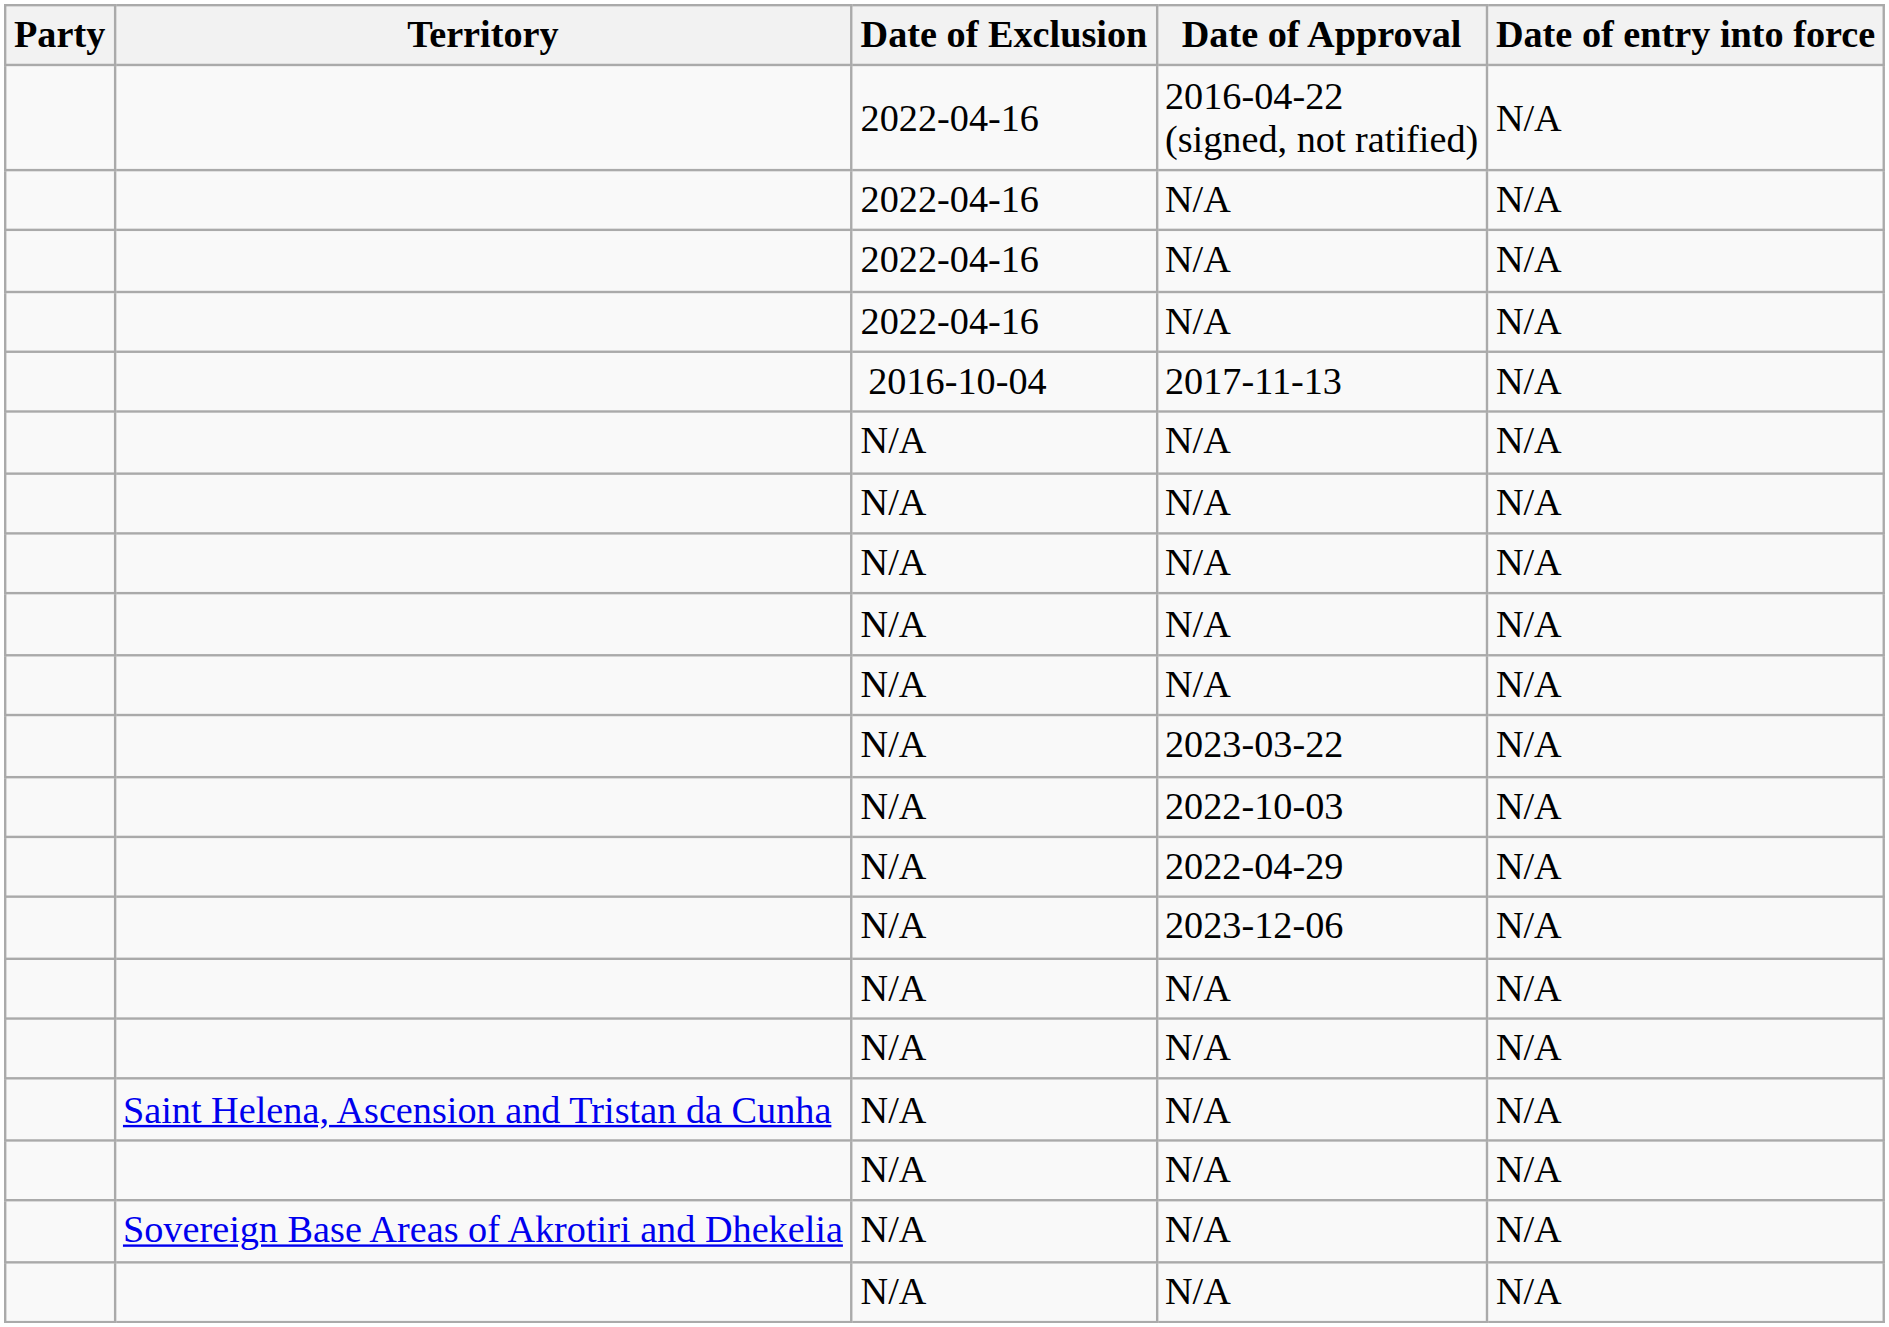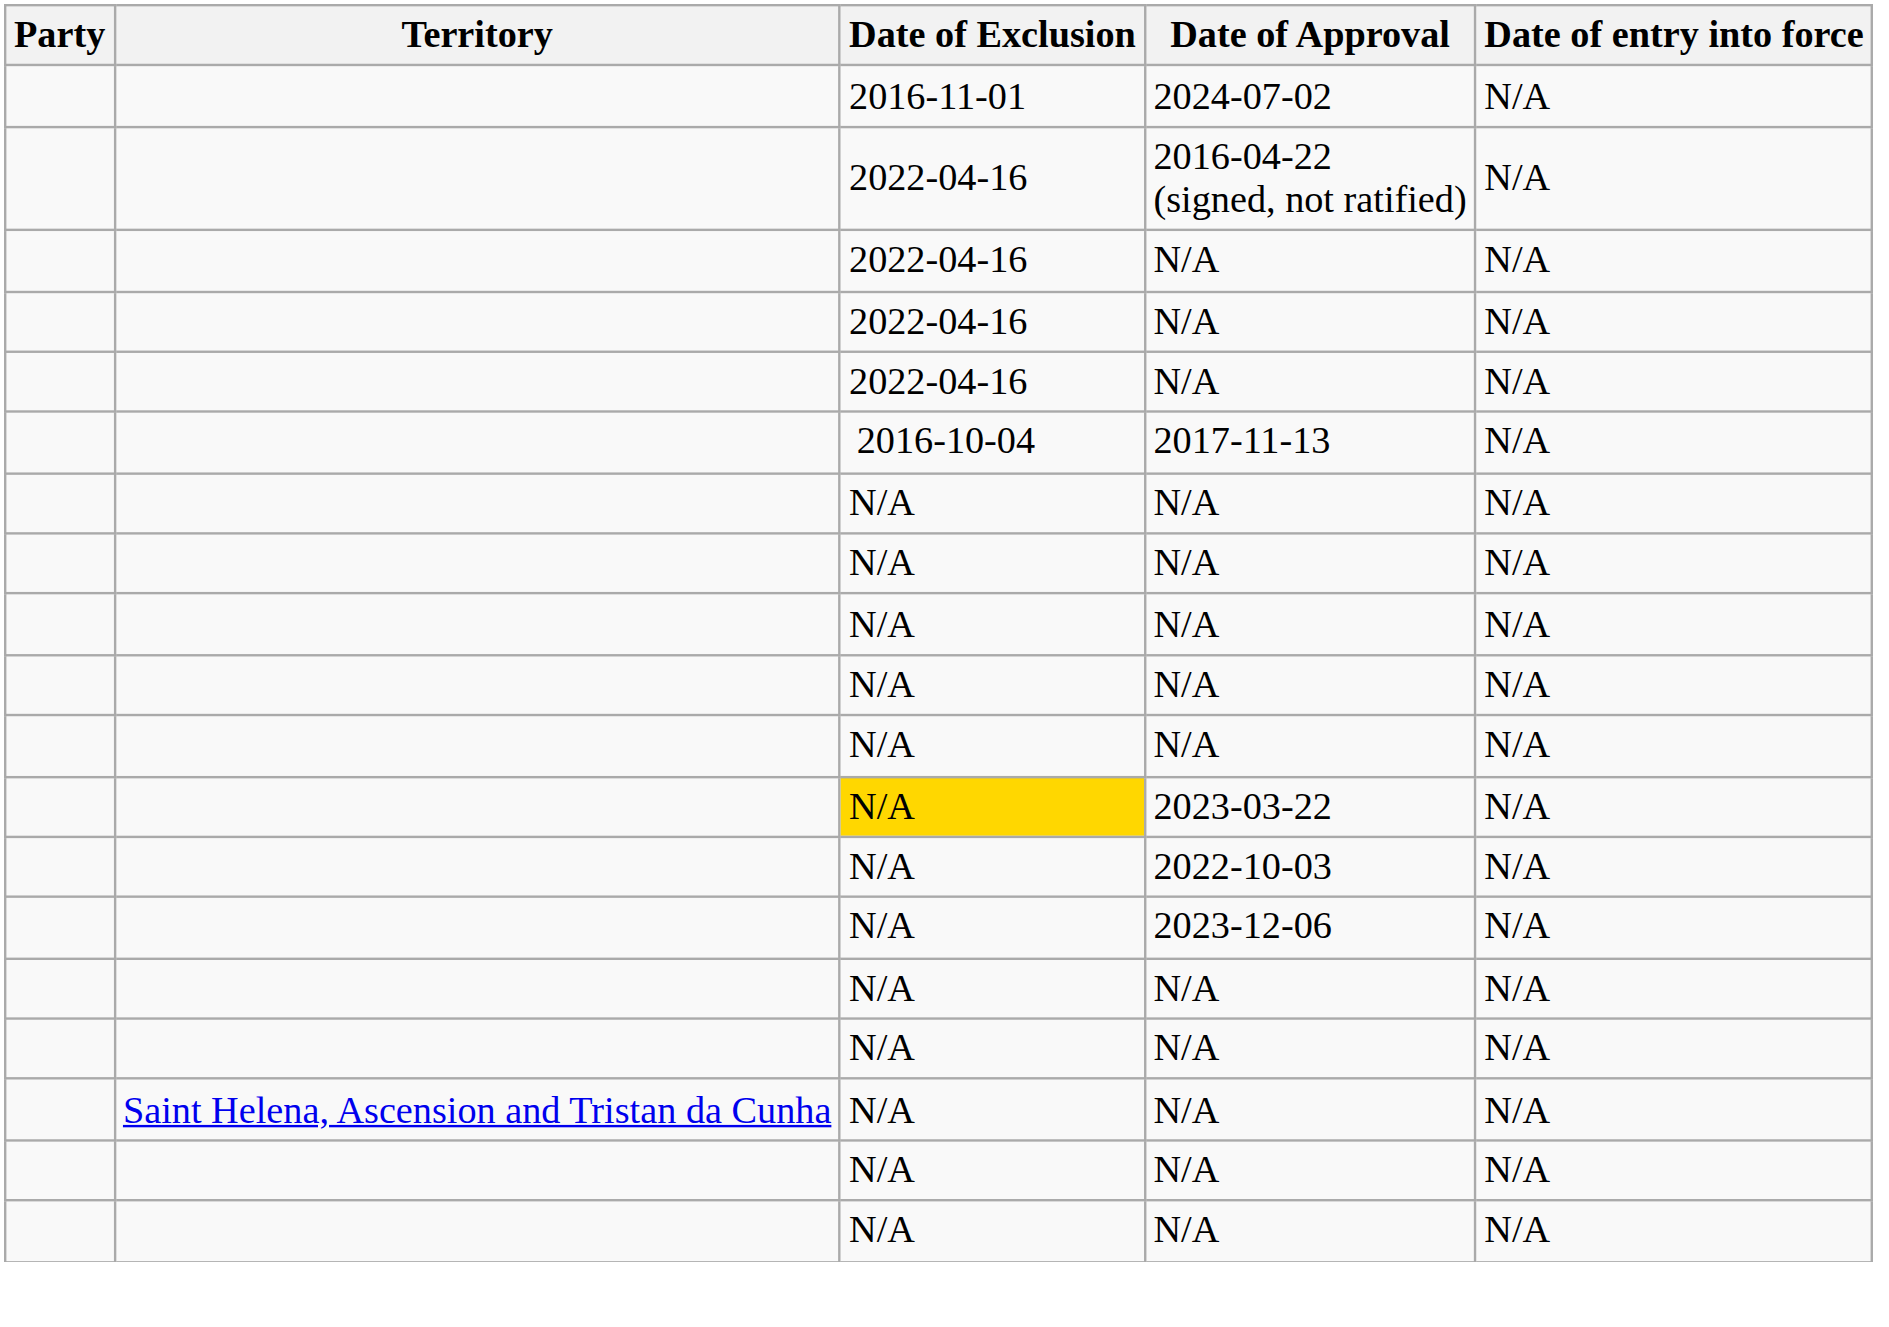+ row: 2016-11-01 | 2024-07-02 | N/A
2023-03-22 | Date of Exclusion: no background -> gold background
- row: N/A | 2022-04-29 | N/A
- row: Sovereign Base Areas of Akrotiri and Dhekelia | N/A | N/A | N/A
